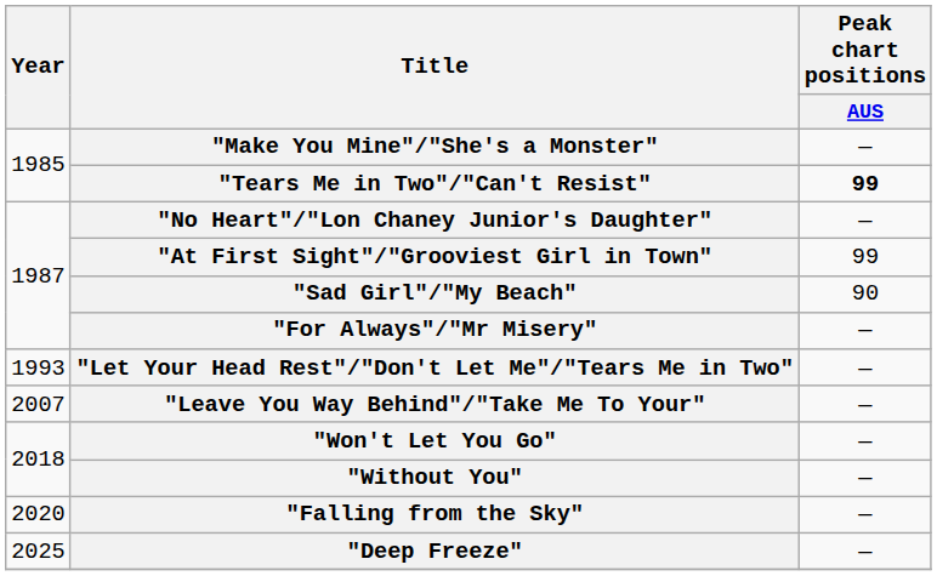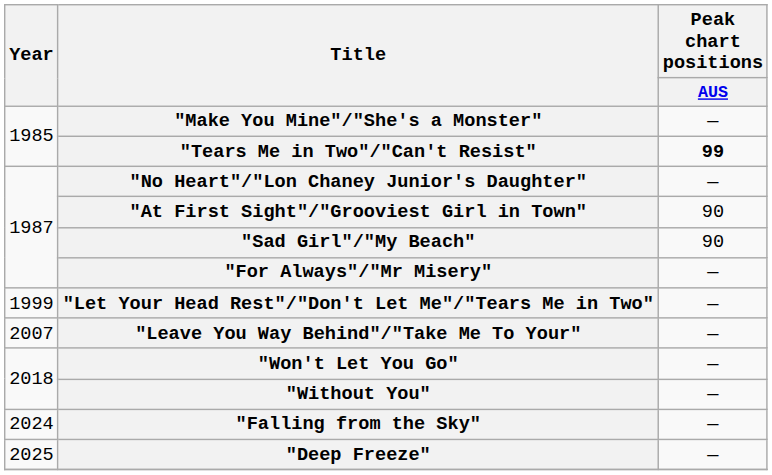"At First Sight"/"Grooviest Girl in Town" | Peak chart positions / AUS: 99 -> 90
"Let Your Head Rest"/"Don't Let Me"/"Tears Me in Two" | Year: 1993 -> 1999
"Falling from the Sky" | Year: 2020 -> 2024
